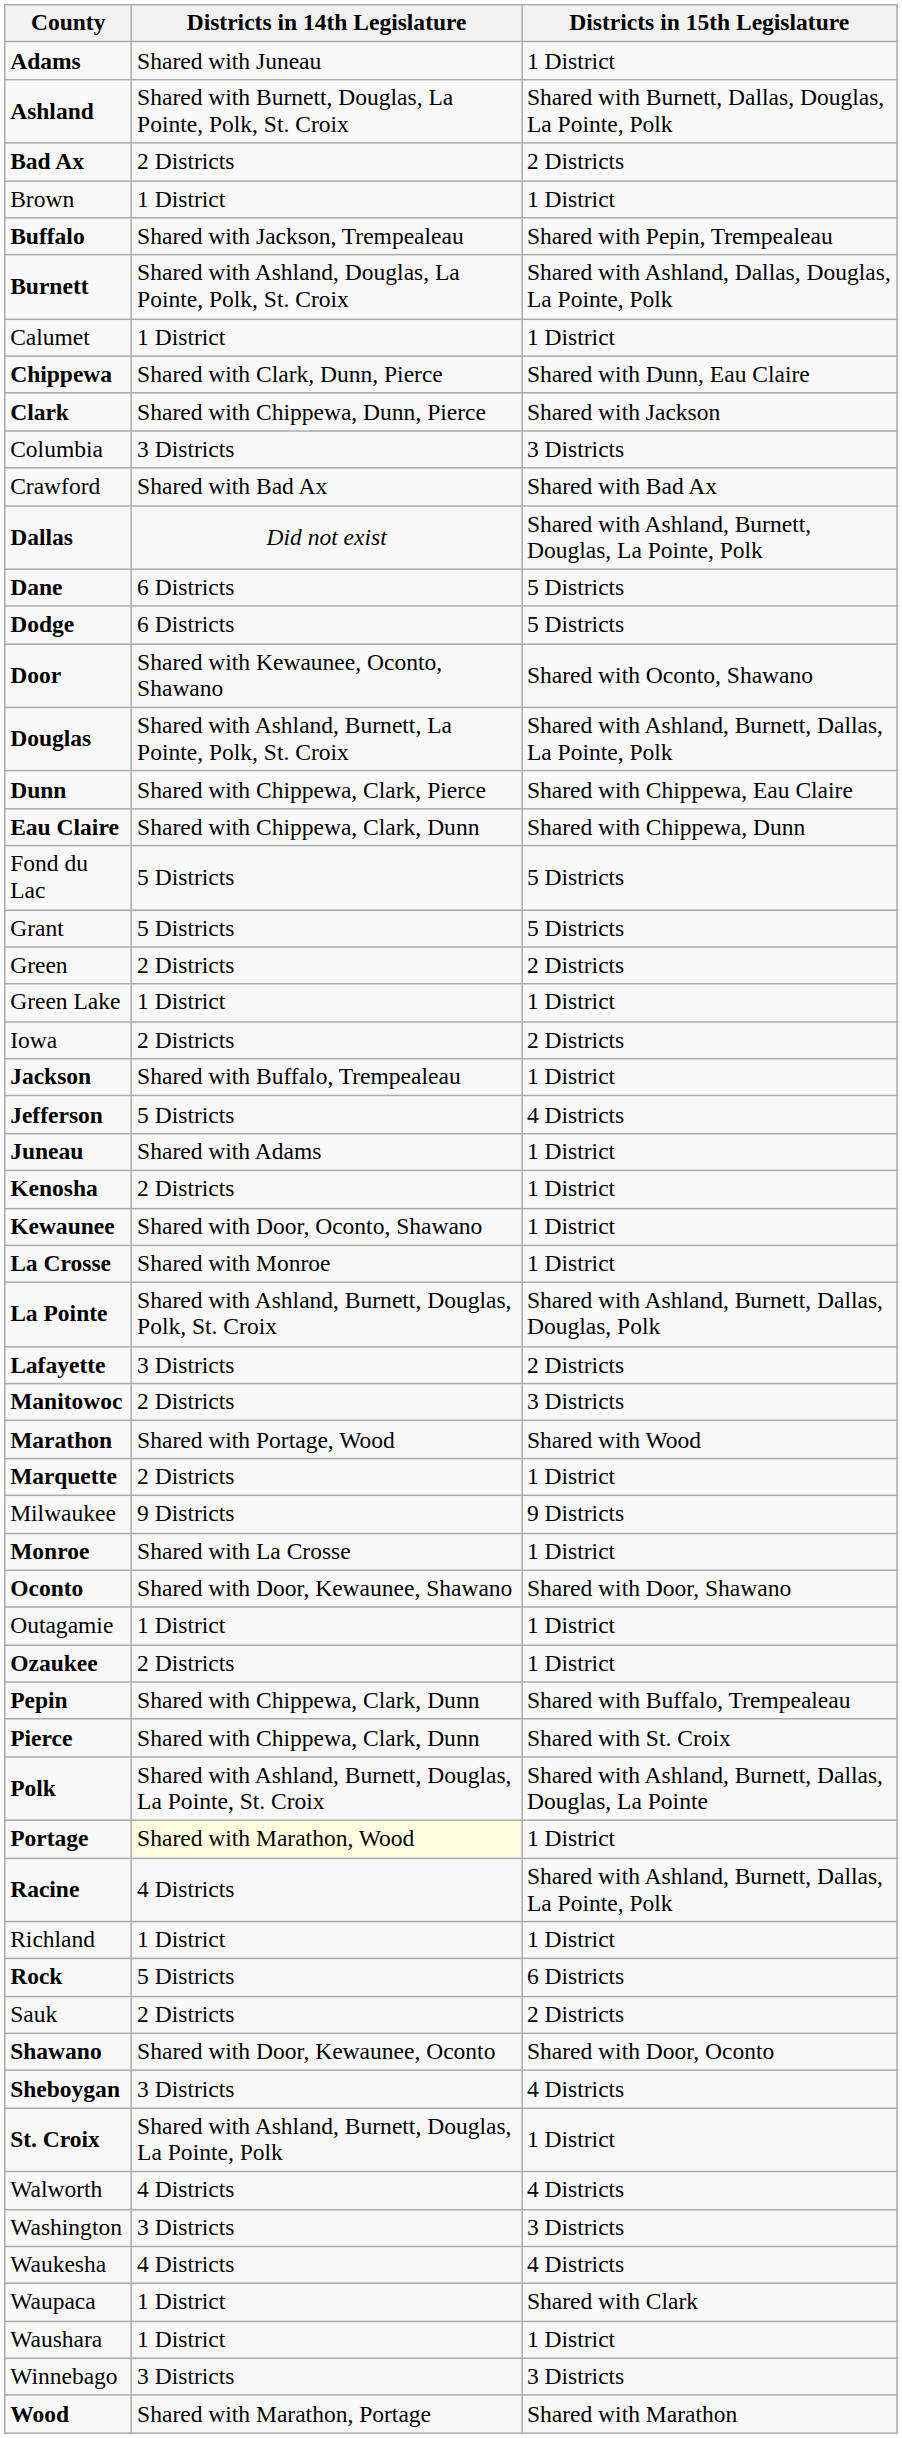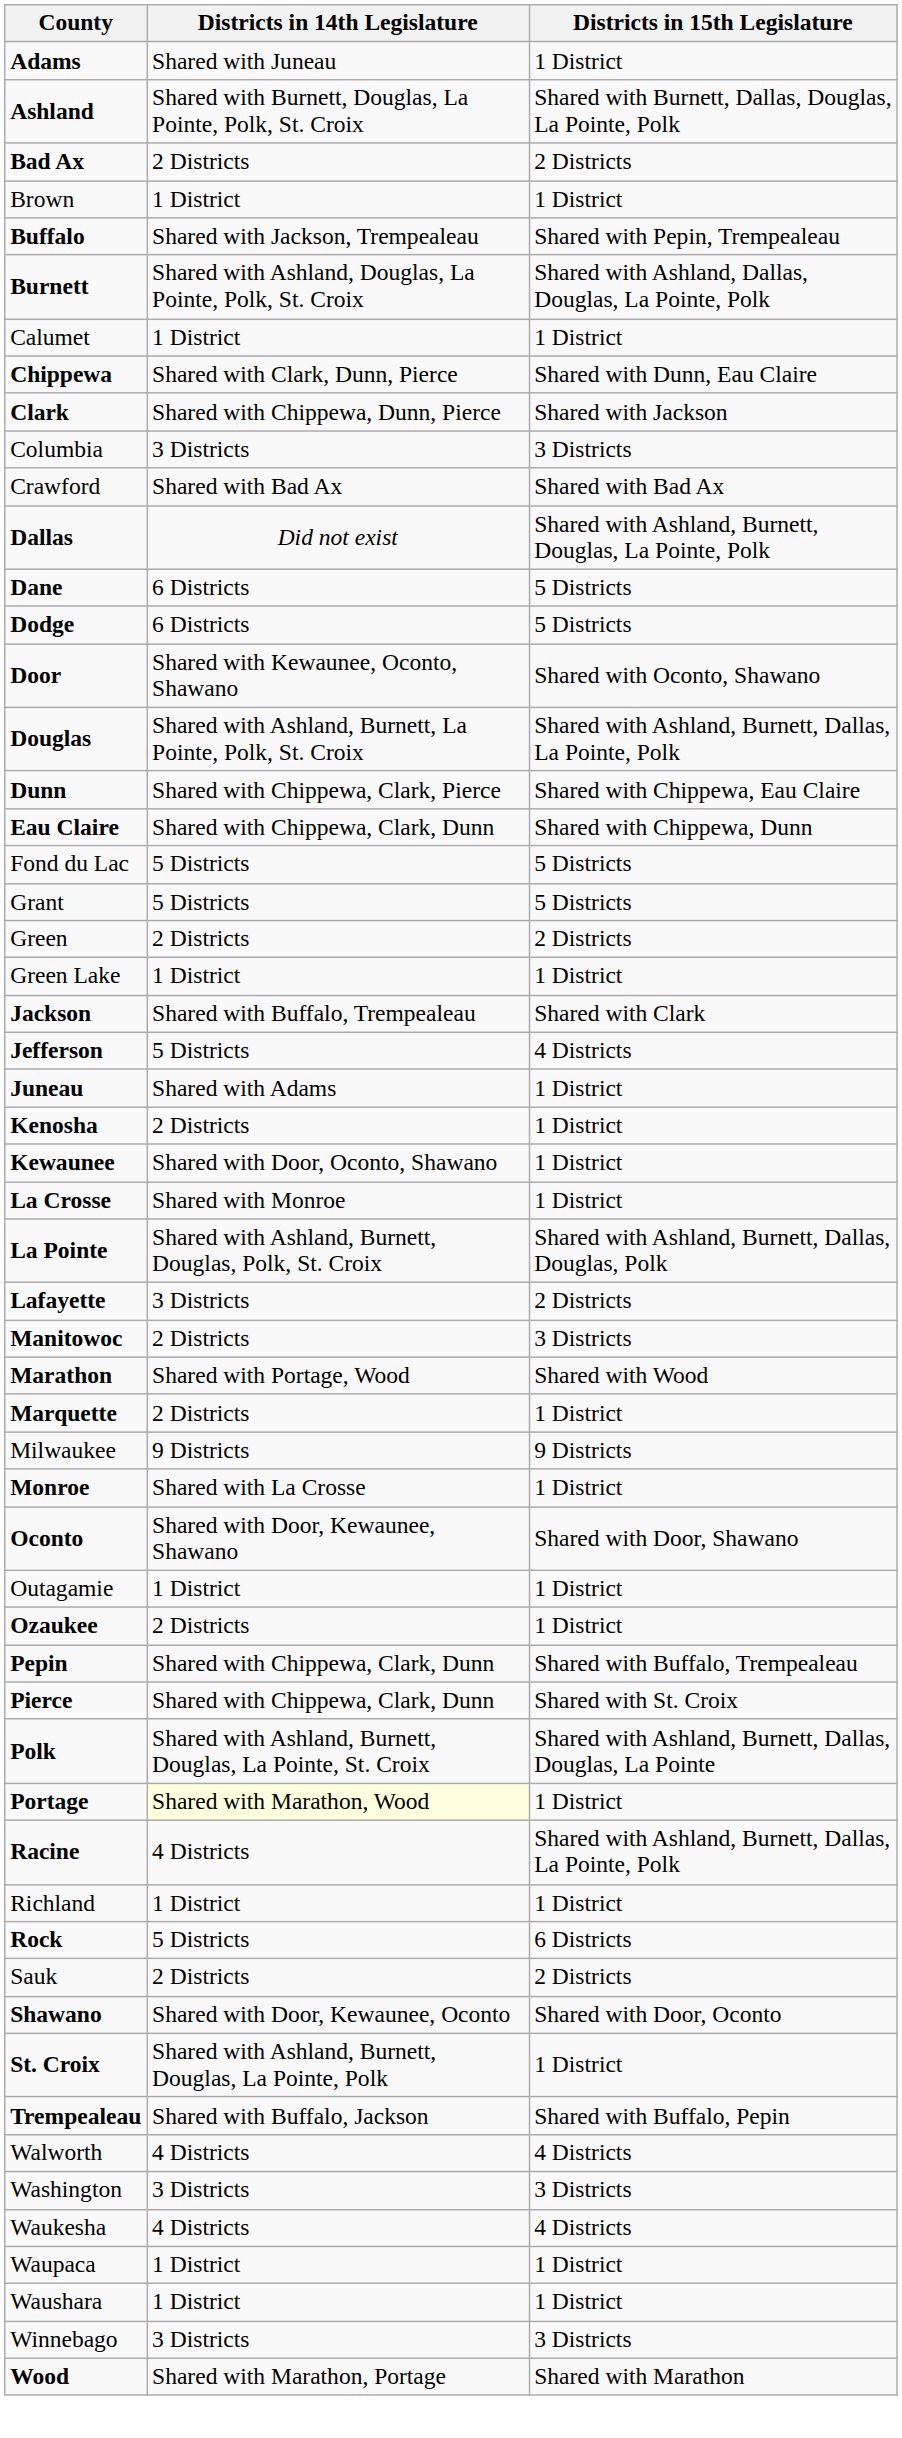- row: Iowa | 2 Districts | 2 Districts
Jackson | Districts in 15th Legislature: 1 District -> Shared with Clark
- row: Sheboygan | 3 Districts | 4 Districts
+ row: Trempealeau | Shared with Buffalo, Jackson | Shared with Buffalo, Pepin
Waupaca | Districts in 15th Legislature: Shared with Clark -> 1 District
